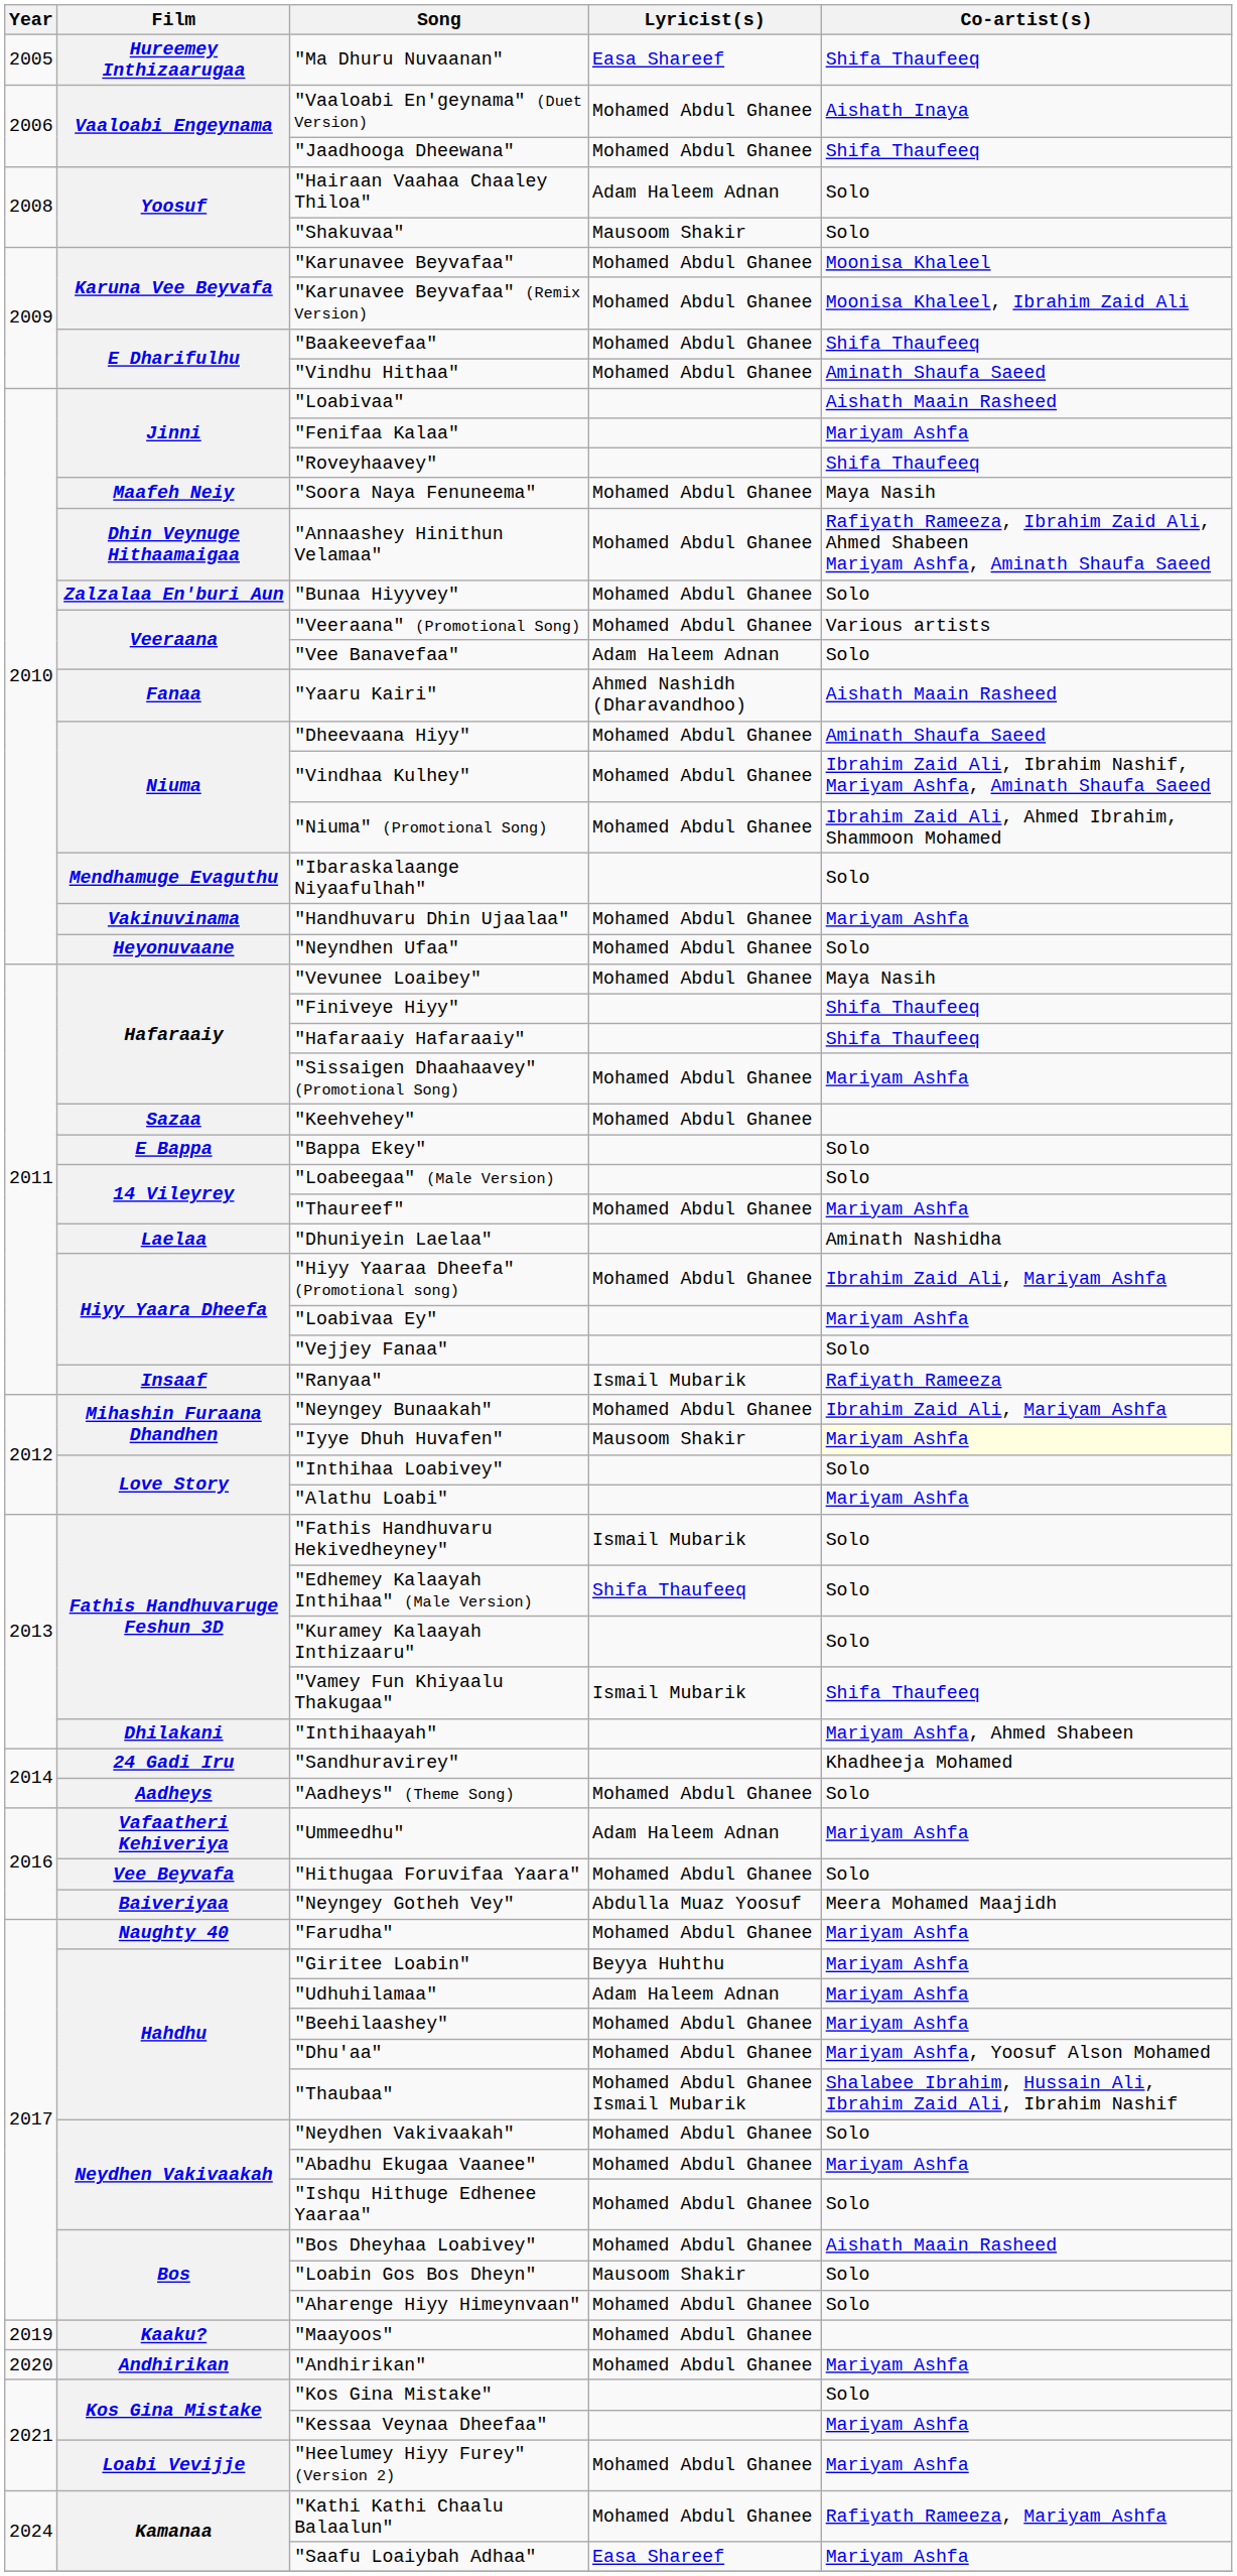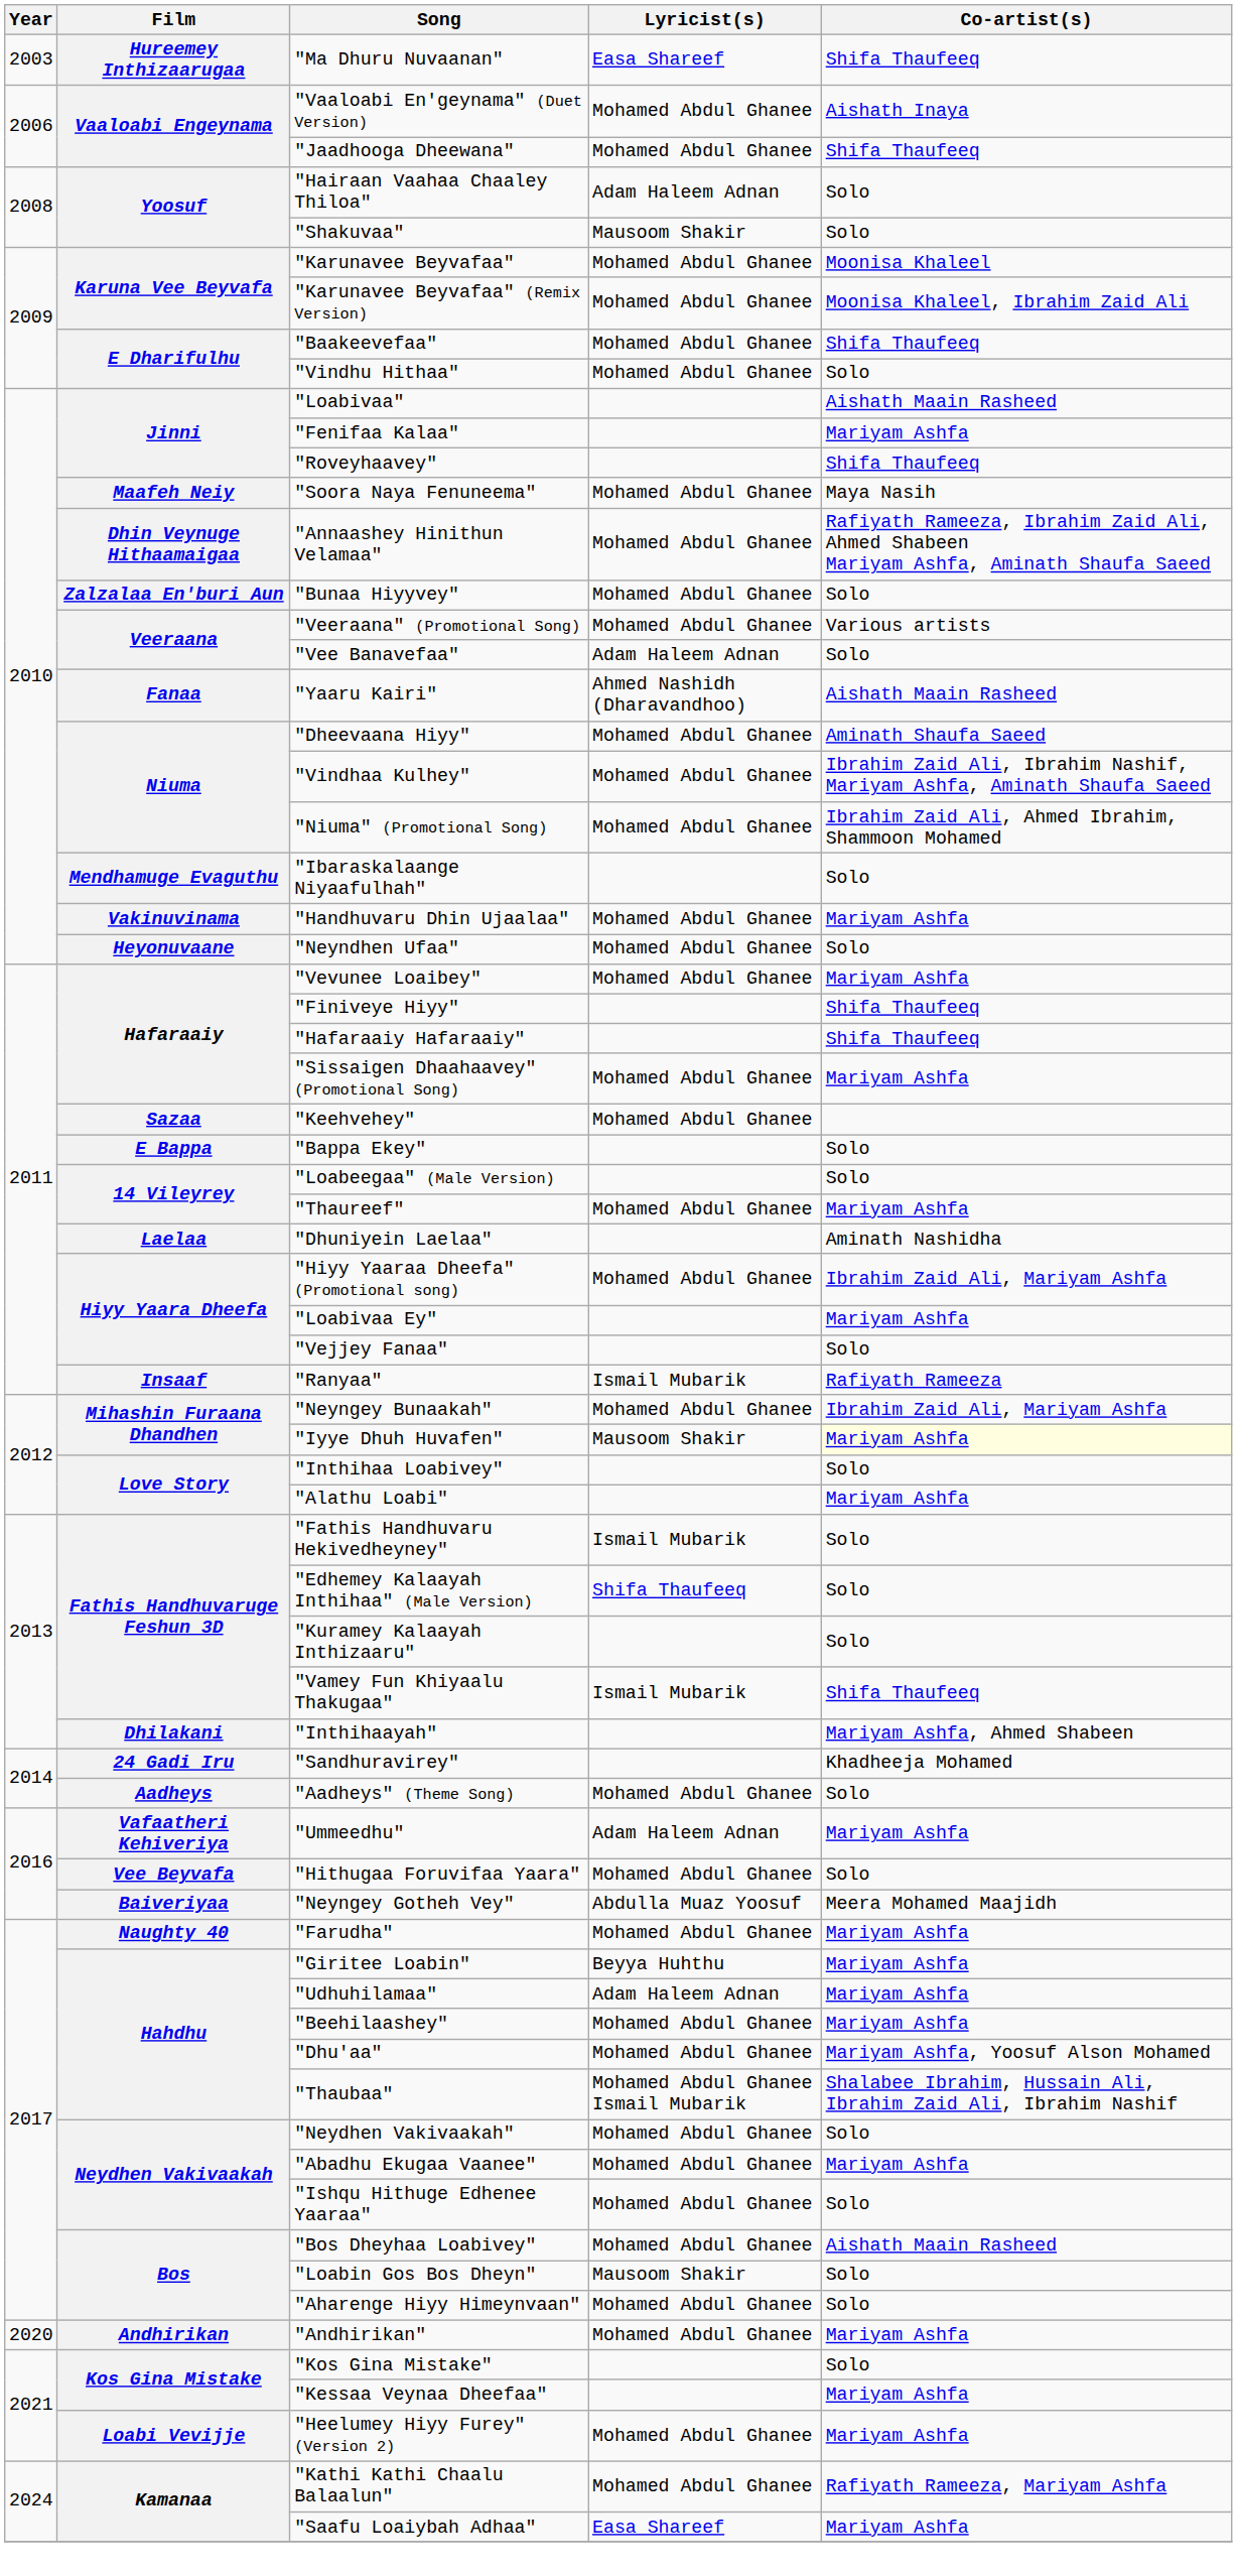"Ma Dhuru Nuvaanan" | Year: 2005 -> 2003
"Vindhu Hithaa" | Co-artist(s): Aminath Shaufa Saeed -> Solo
"Vevunee Loaibey" | Co-artist(s): Maya Nasih -> Mariyam Ashfa
- row: 2019 | Kaaku? | "Maayoos" | Mohamed Abdul Ghanee
